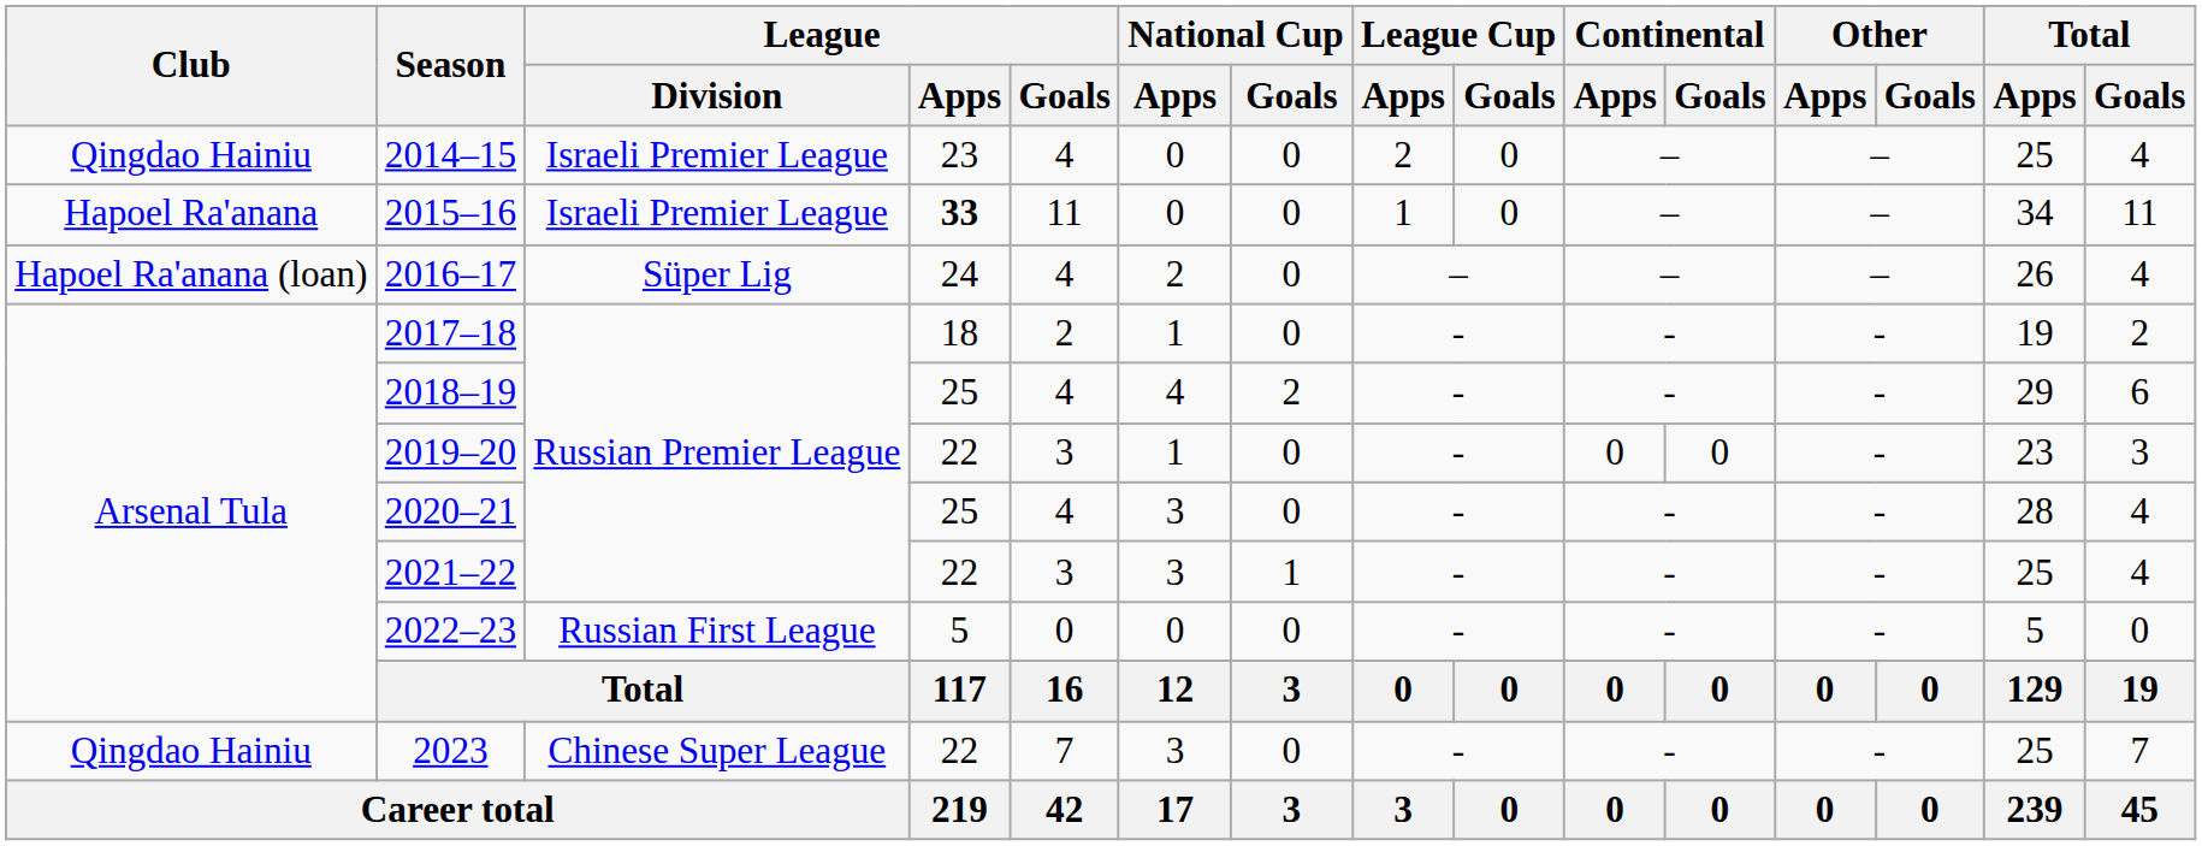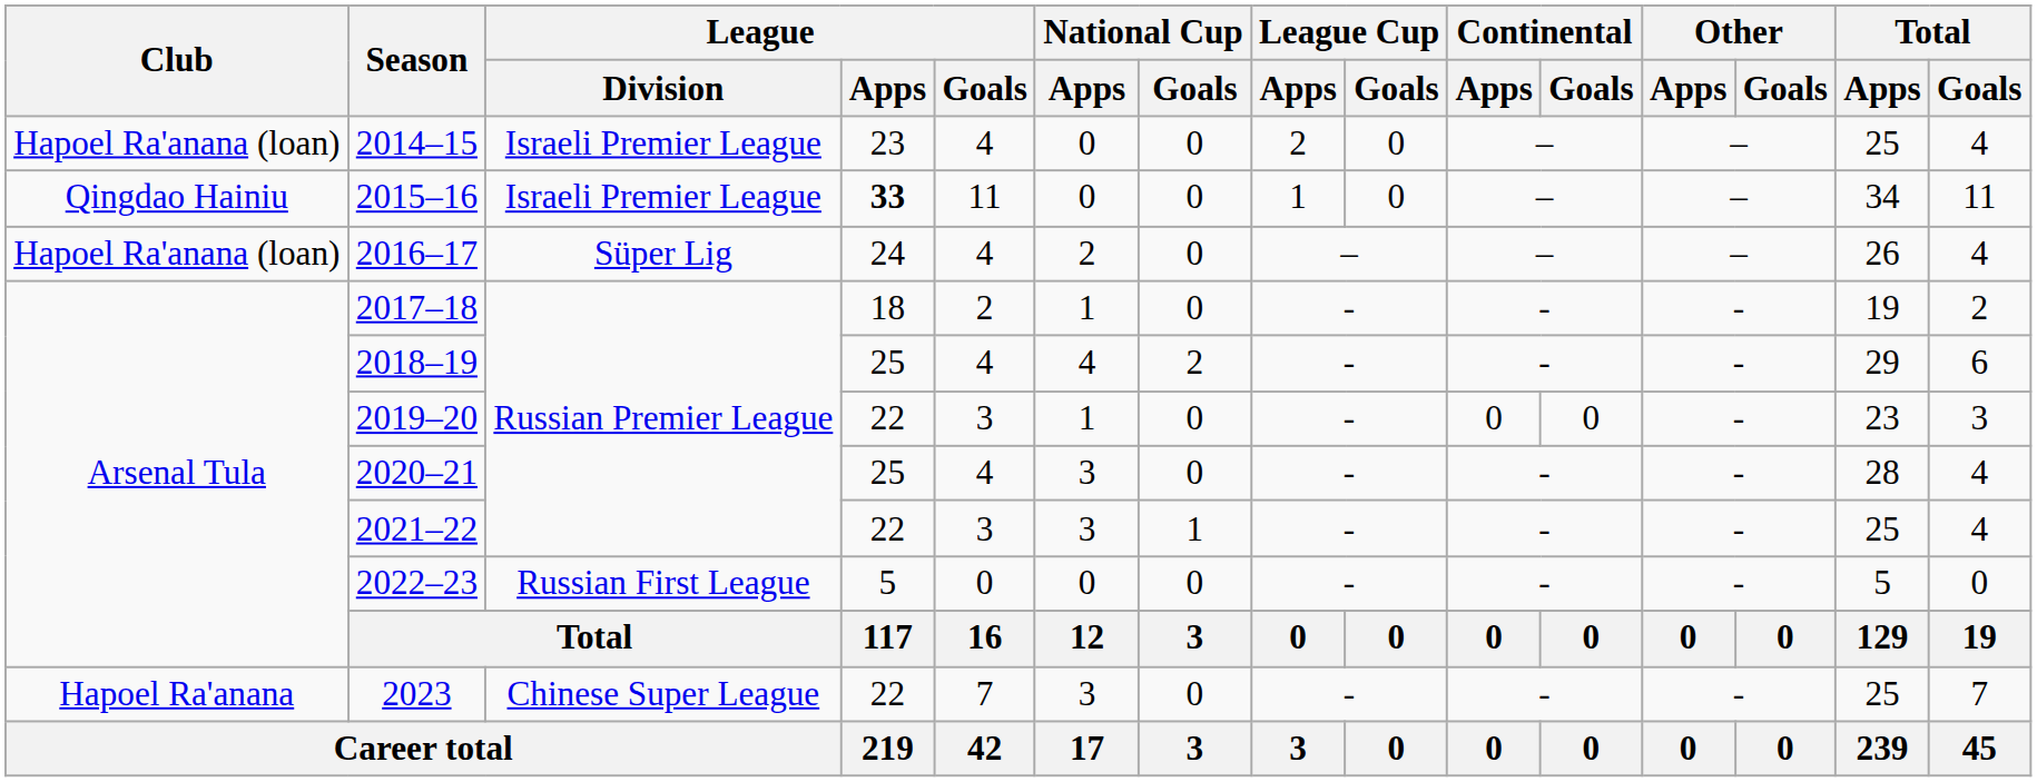2014–15 | Club: Qingdao Hainiu -> Hapoel Ra'anana (loan)
2015–16 | Club: Hapoel Ra'anana -> Qingdao Hainiu
2023 | Club: Qingdao Hainiu -> Hapoel Ra'anana
